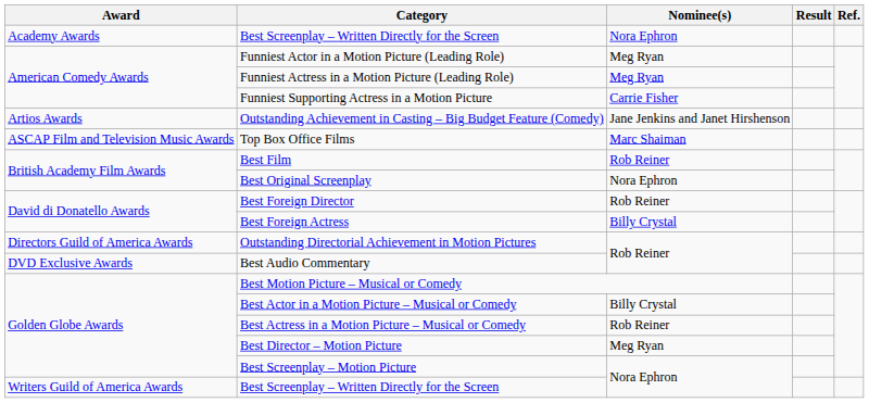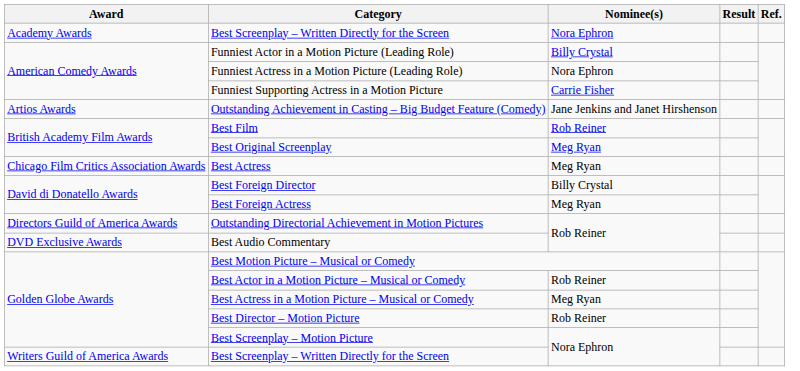Funniest Actor in a Motion Picture (Leading Role) | Nominee(s): Meg Ryan -> Billy Crystal
Funniest Actress in a Motion Picture (Leading Role) | Nominee(s): Meg Ryan -> Nora Ephron
- row: ASCAP Film and Television Music Awards | Top Box Office Films | Marc Shaiman
Best Original Screenplay | Nominee(s): Nora Ephron -> Meg Ryan
+ row: Chicago Film Critics Association Awards | Best Actress | Meg Ryan
Best Foreign Director | Nominee(s): Rob Reiner -> Billy Crystal
Best Foreign Actress | Nominee(s): Billy Crystal -> Meg Ryan
Best Actor in a Motion Picture – Musical or Comedy | Nominee(s): Billy Crystal -> Rob Reiner
Best Actress in a Motion Picture – Musical or Comedy | Nominee(s): Rob Reiner -> Meg Ryan
Best Director – Motion Picture | Nominee(s): Meg Ryan -> Rob Reiner
